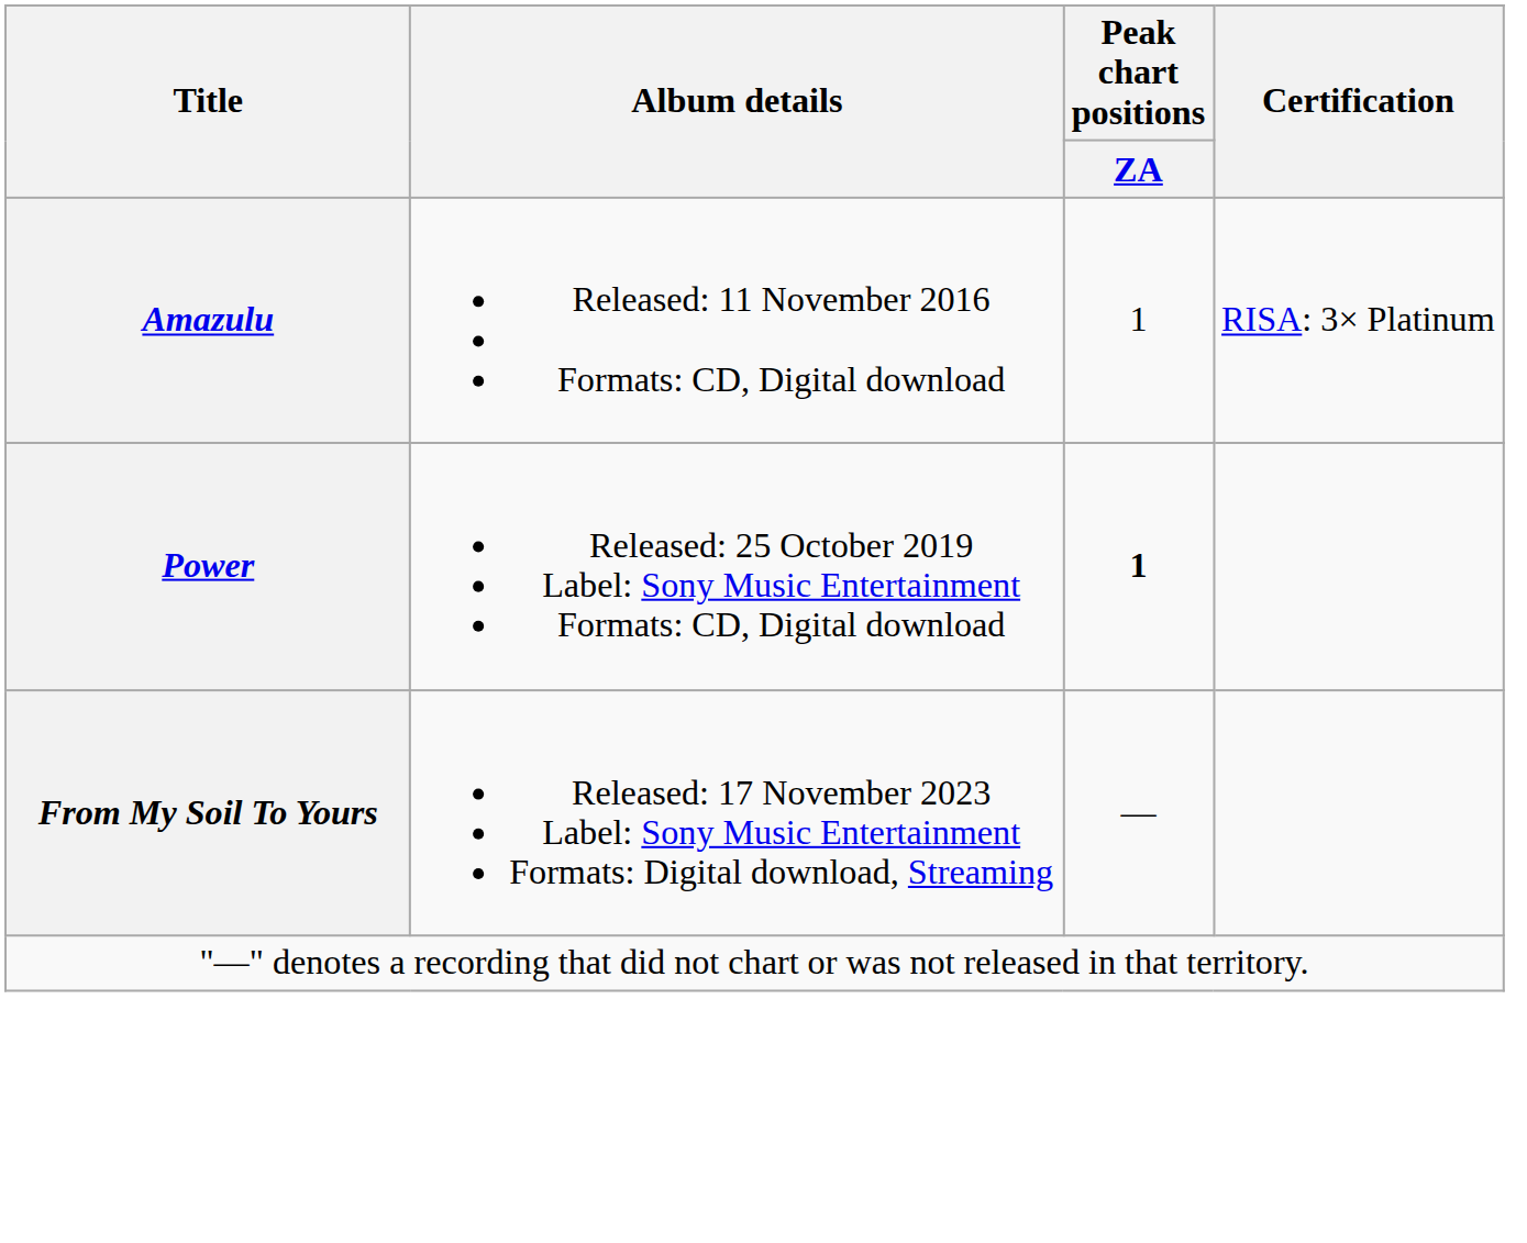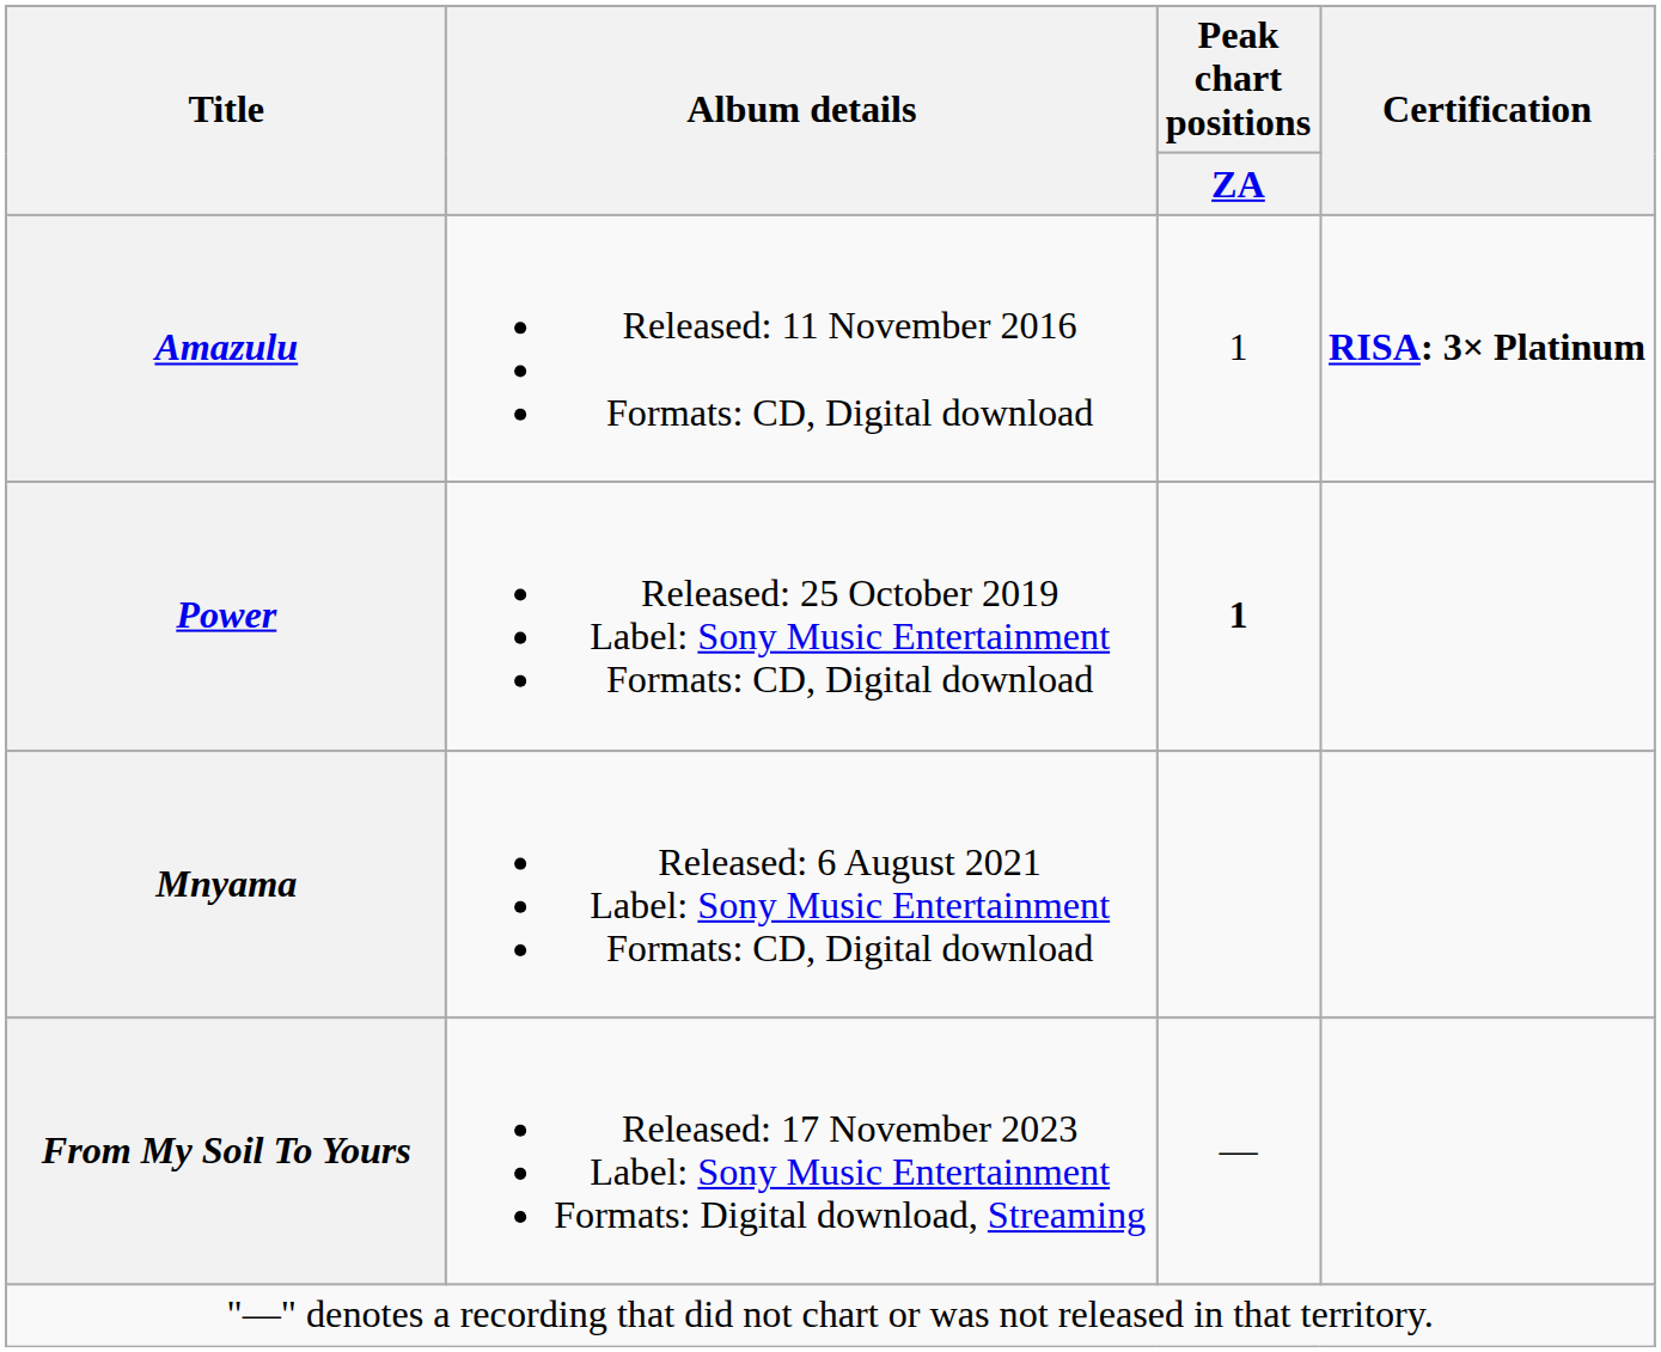Amazulu | Certification: normal -> bold
+ row: Mnyama | Released: 6 August 2021 Label: Sony Music Entertainment Formats: CD, Digital download
